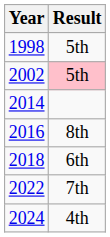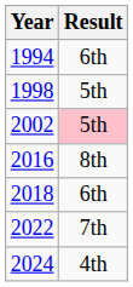+ row: 1994 | 6th
- row: 2014
